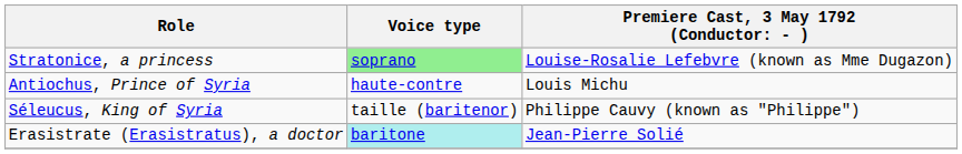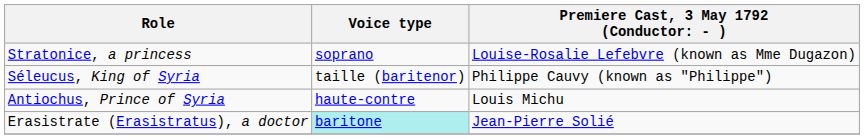Stratonice, a princess | Voice type: lightgreen background -> no background
rows swapped: Antiochus, Prince of Syria <-> Séleucus, King of Syria
